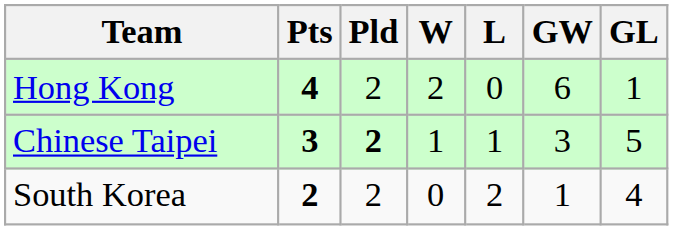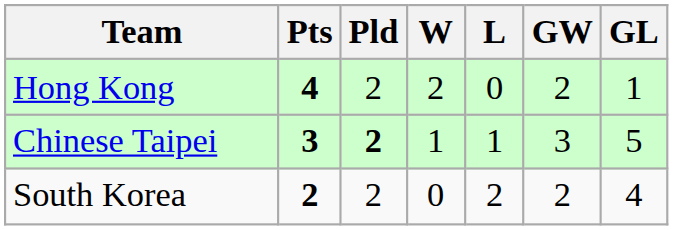Hong Kong | GW: 6 -> 2
South Korea | GW: 1 -> 2
